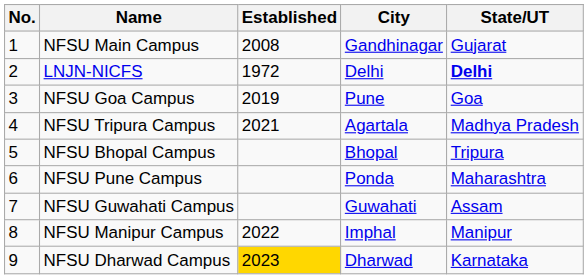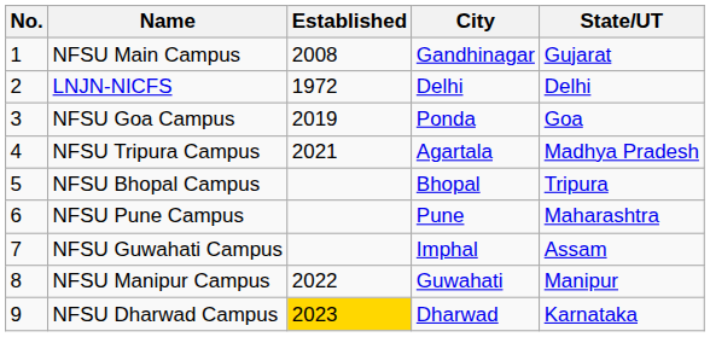LNJN-NICFS | State/UT: bold -> normal
NFSU Goa Campus | City: Pune -> Ponda
NFSU Pune Campus | City: Ponda -> Pune
NFSU Guwahati Campus | City: Guwahati -> Imphal
NFSU Manipur Campus | City: Imphal -> Guwahati
